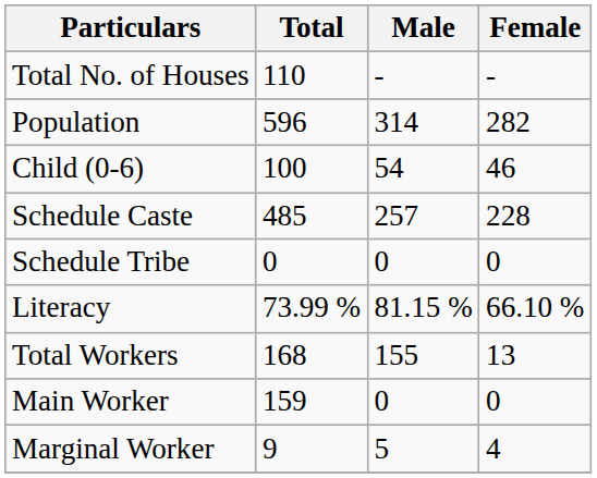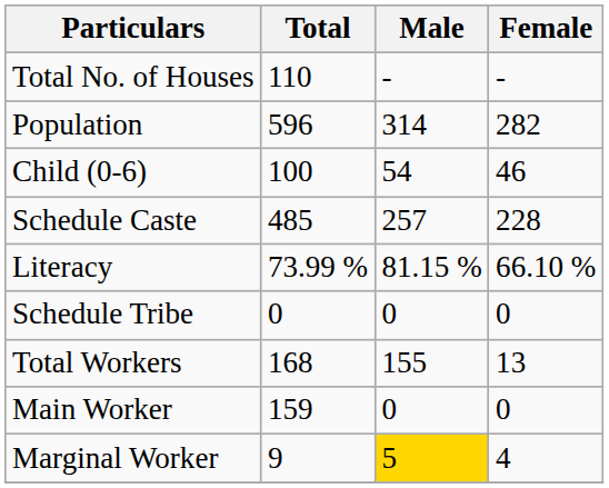rows swapped: Schedule Tribe <-> Literacy
Marginal Worker | Male: no background -> gold background
